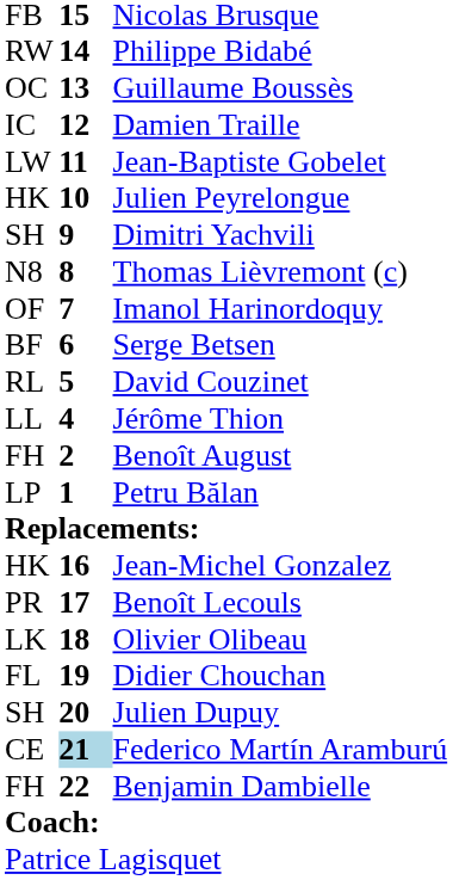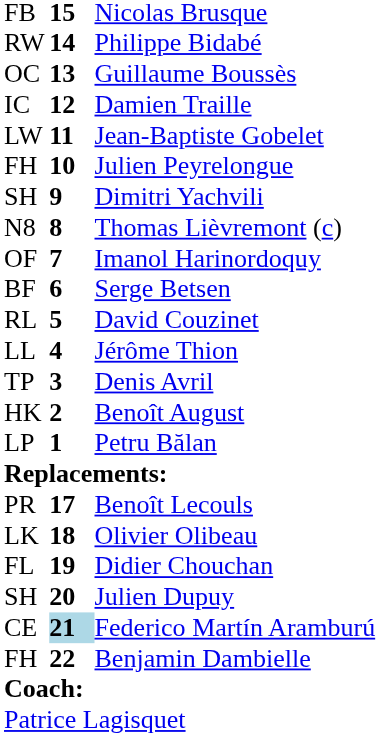Julien Peyrelongue | column 1: HK -> FH
+ row: TP | 3 | Denis Avril
Benoît August | column 1: FH -> HK
- row: HK | 16 | Jean-Michel Gonzalez
